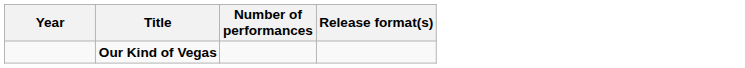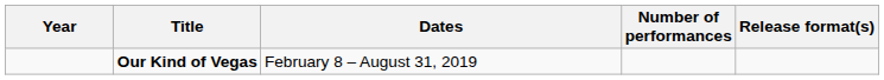+ column: Dates | February 8 – August 31, 2019
